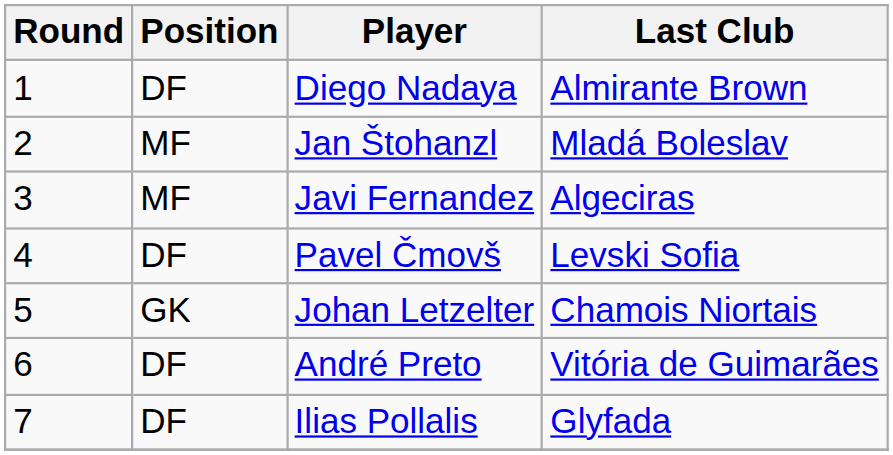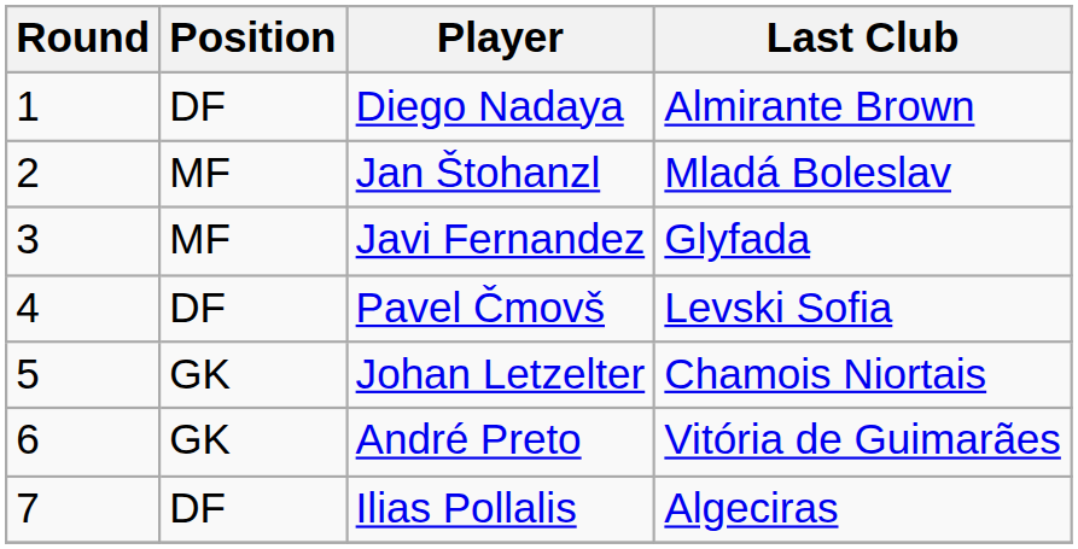Javi Fernandez | Last Club: Algeciras -> Glyfada
André Preto | Position: DF -> GK
Ilias Pollalis | Last Club: Glyfada -> Algeciras
